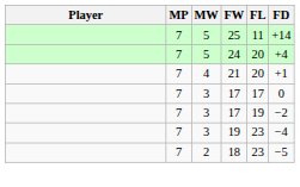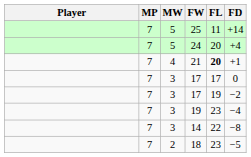21 | FL: normal -> bold
+ row: 7 | 3 | 14 | 22 | −8
